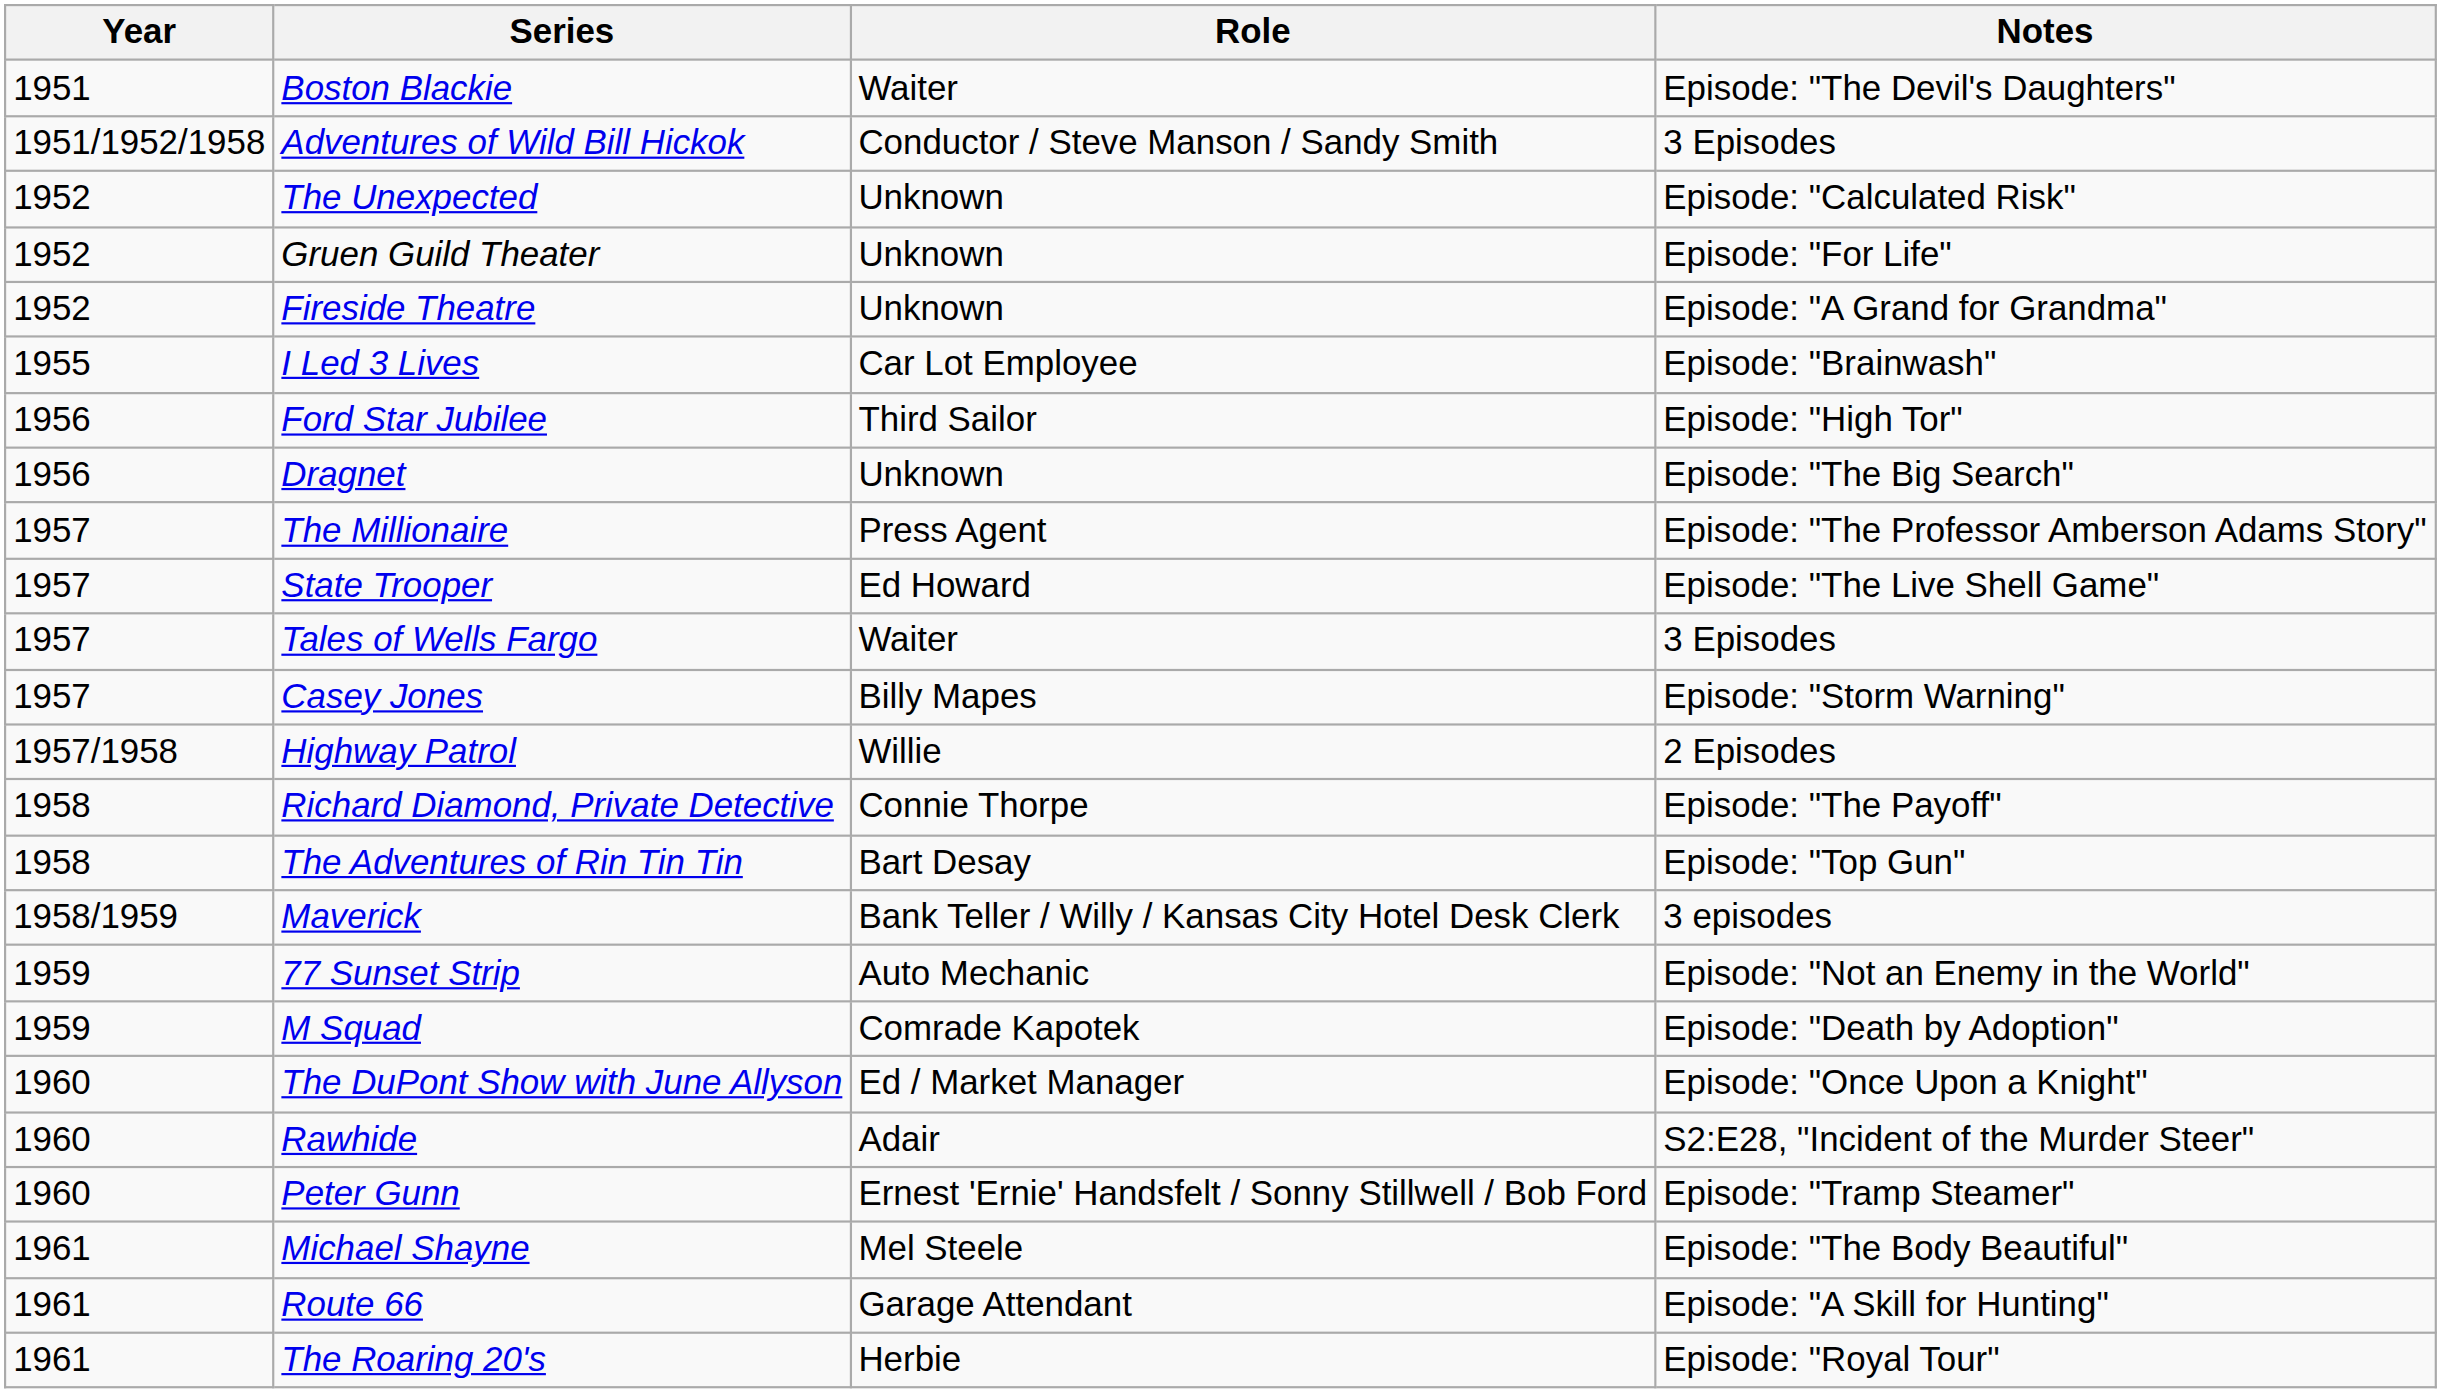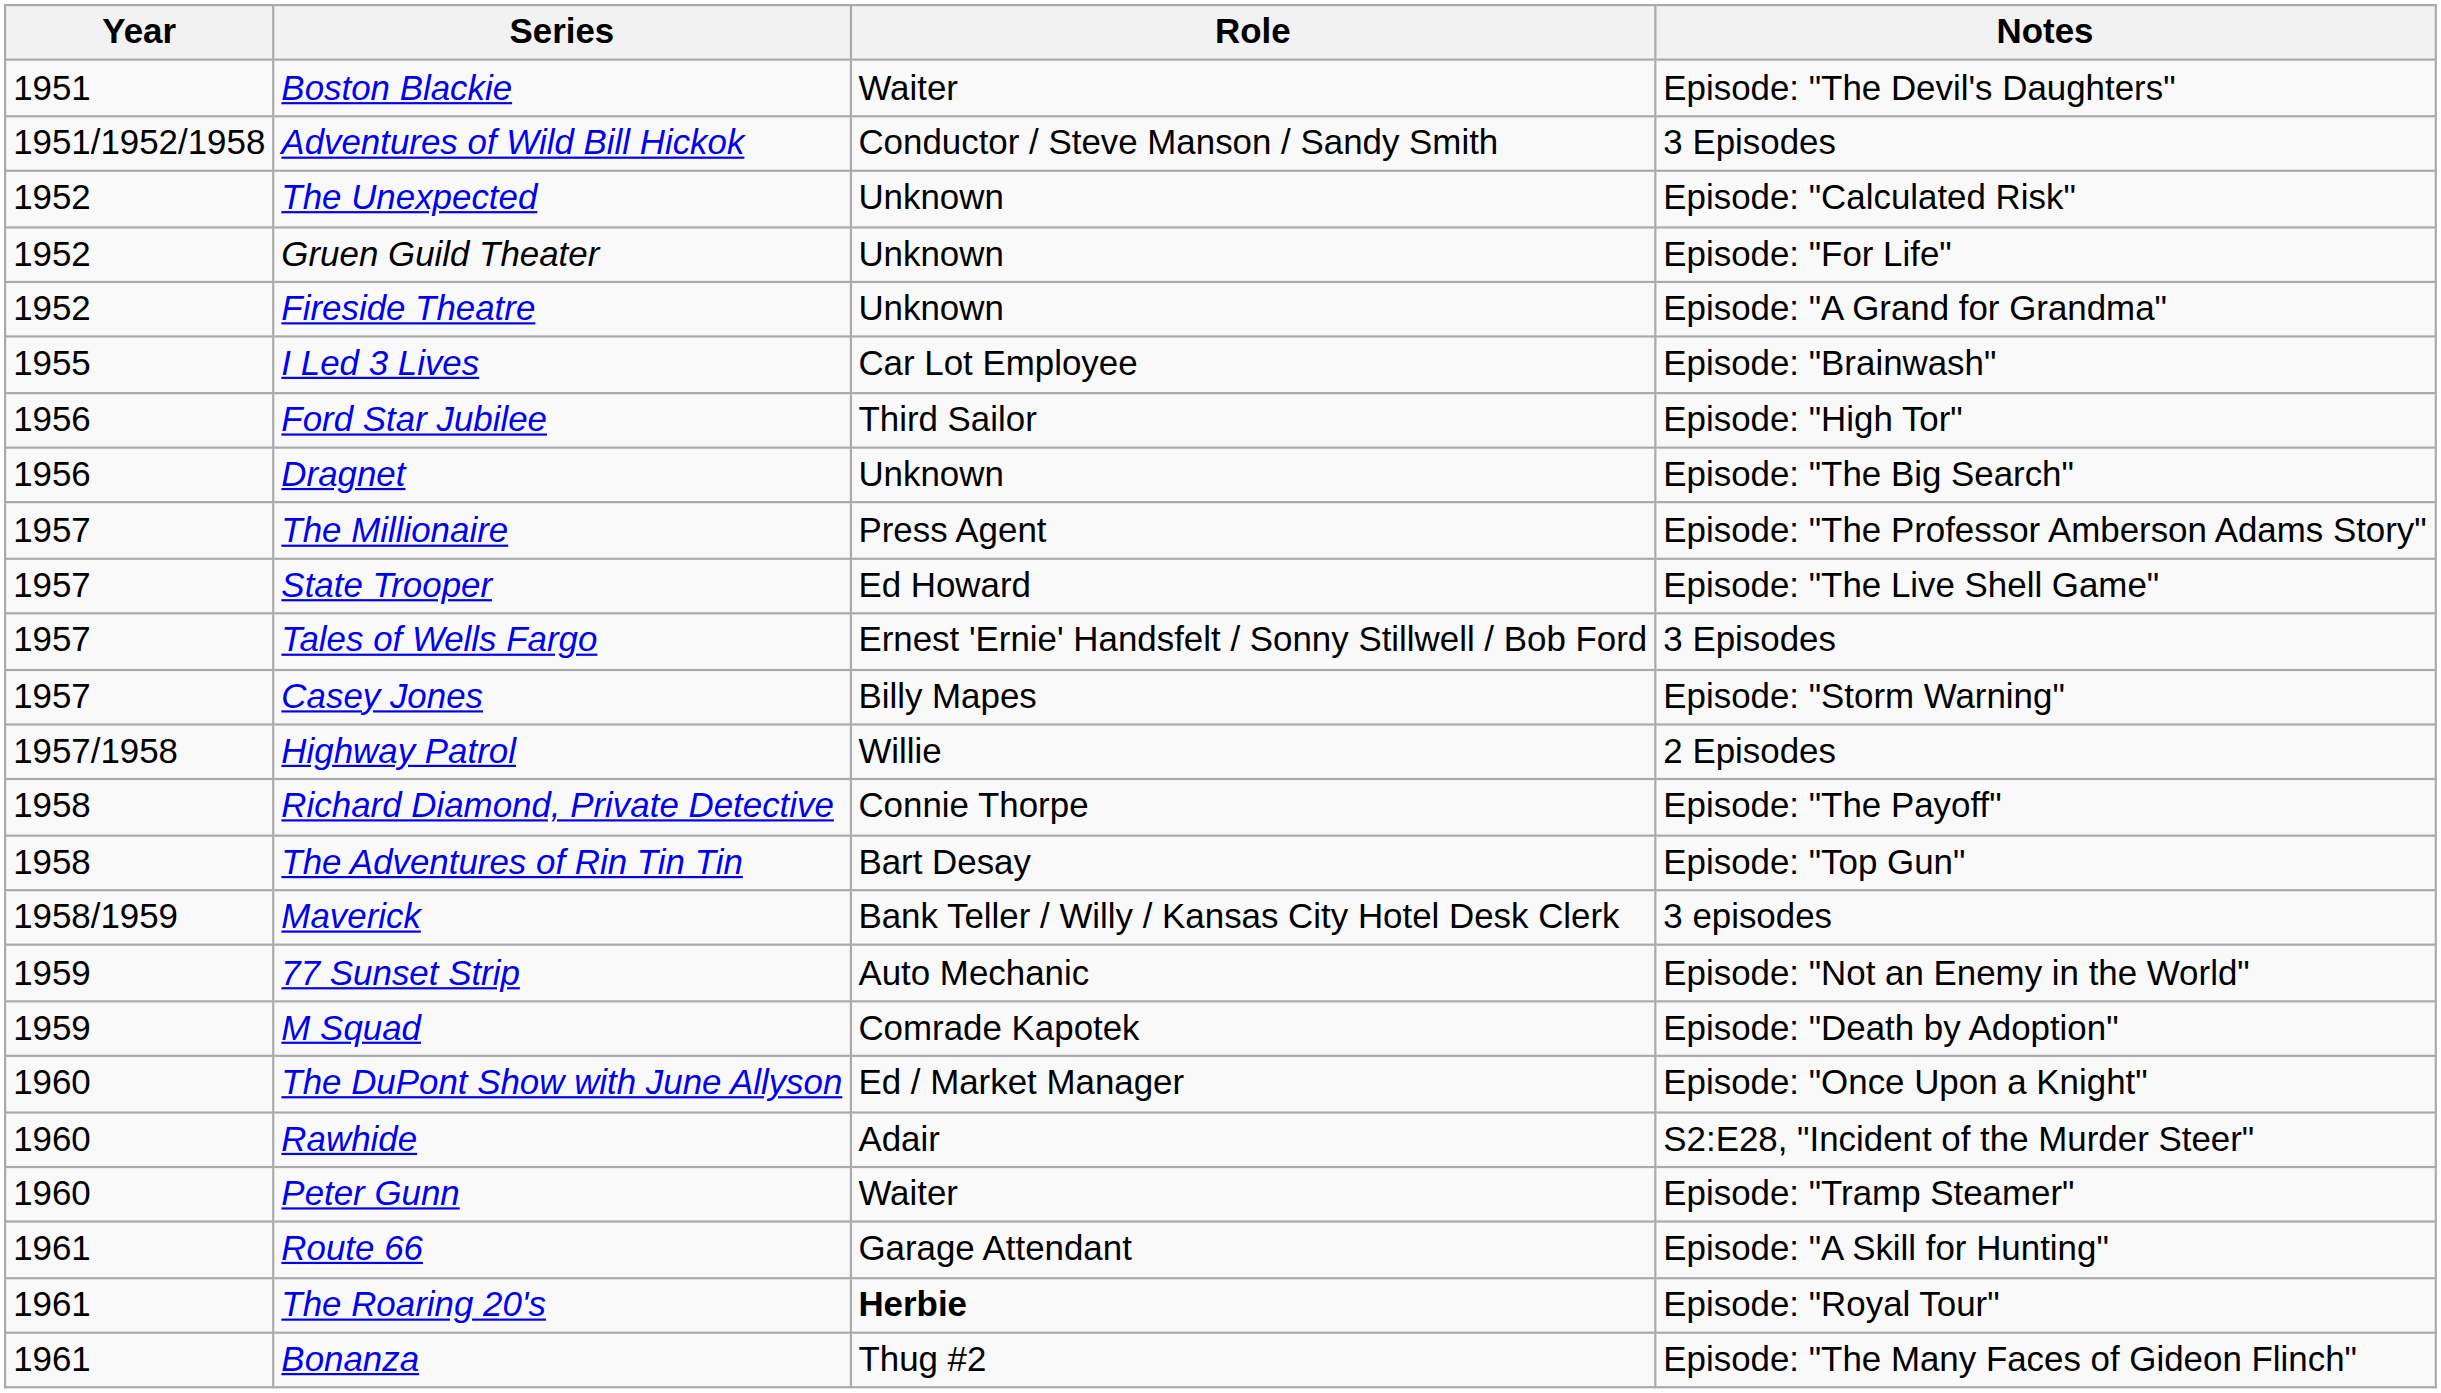Tales of Wells Fargo | Role: Waiter -> Ernest 'Ernie' Handsfelt / Sonny Stillwell / Bob Ford
Peter Gunn | Role: Ernest 'Ernie' Handsfelt / Sonny Stillwell / Bob Ford -> Waiter
- row: 1961 | Michael Shayne | Mel Steele | Episode: "The Body Beautiful"
The Roaring 20's | Role: normal -> bold
+ row: 1961 | Bonanza | Thug #2 | Episode: "The Many Faces of Gideon Flinch"
